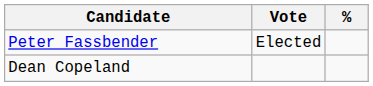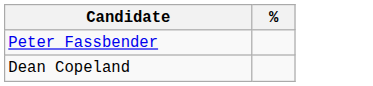- column: Vote | Elected
